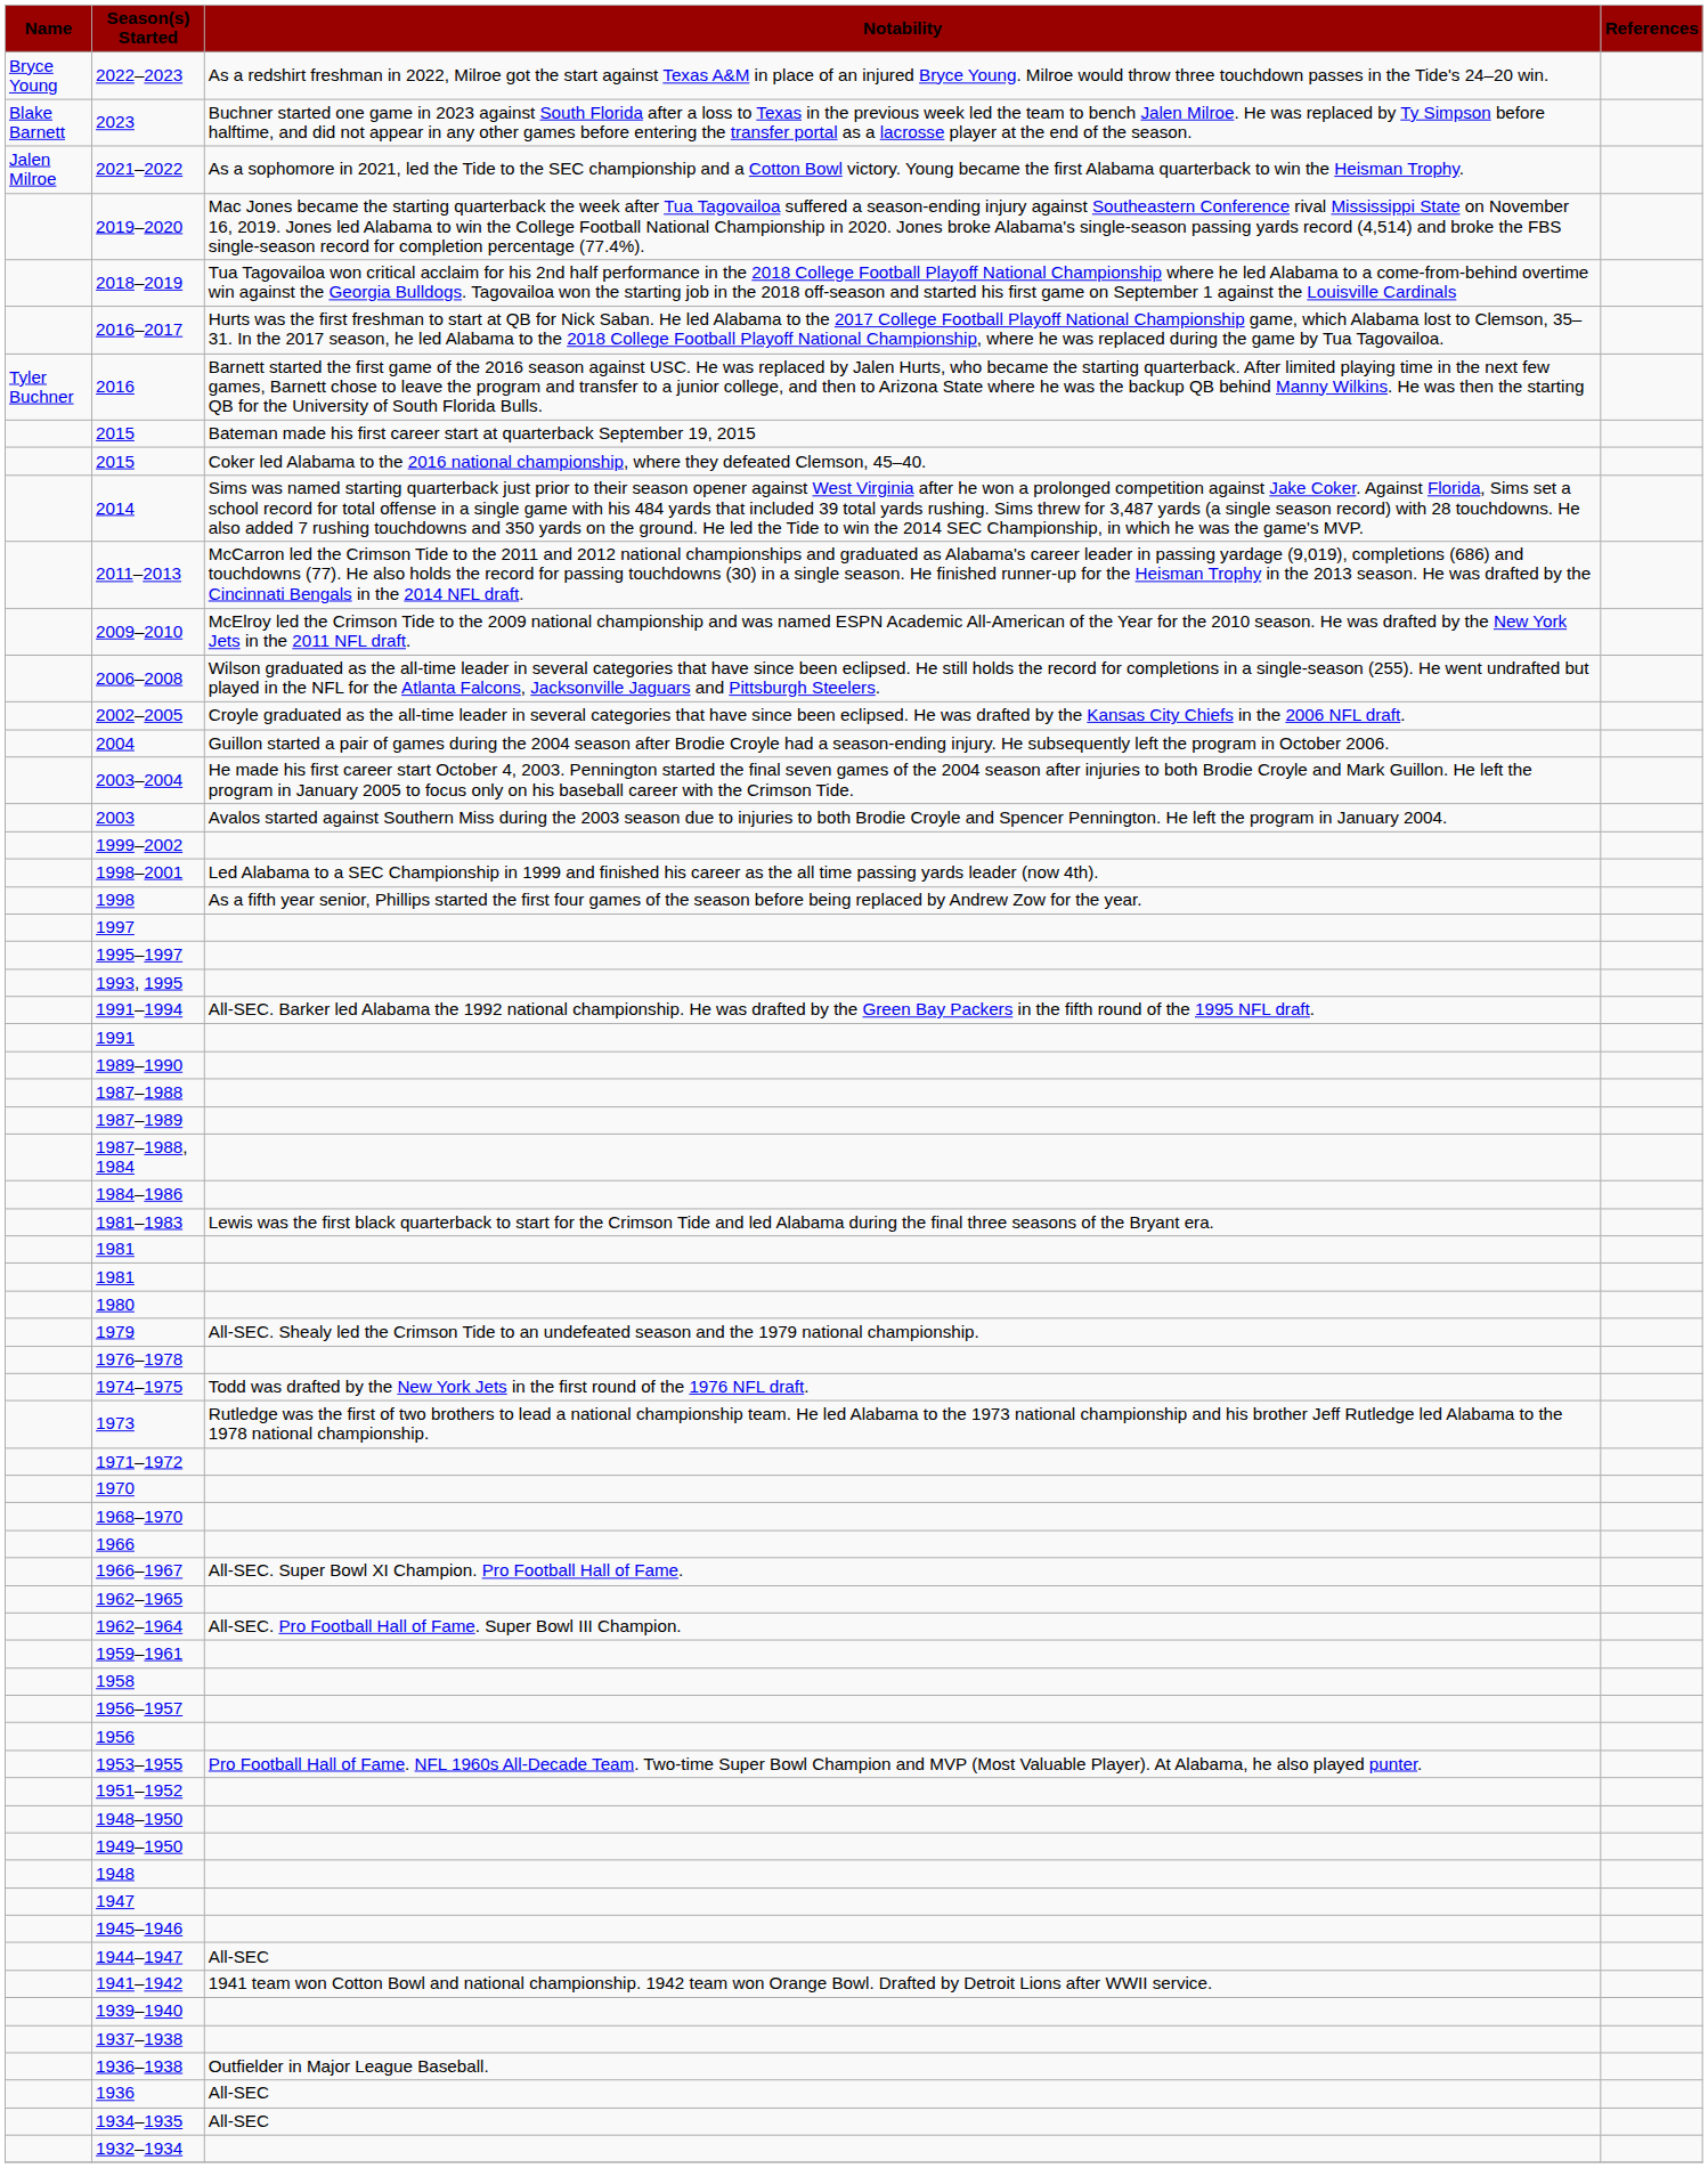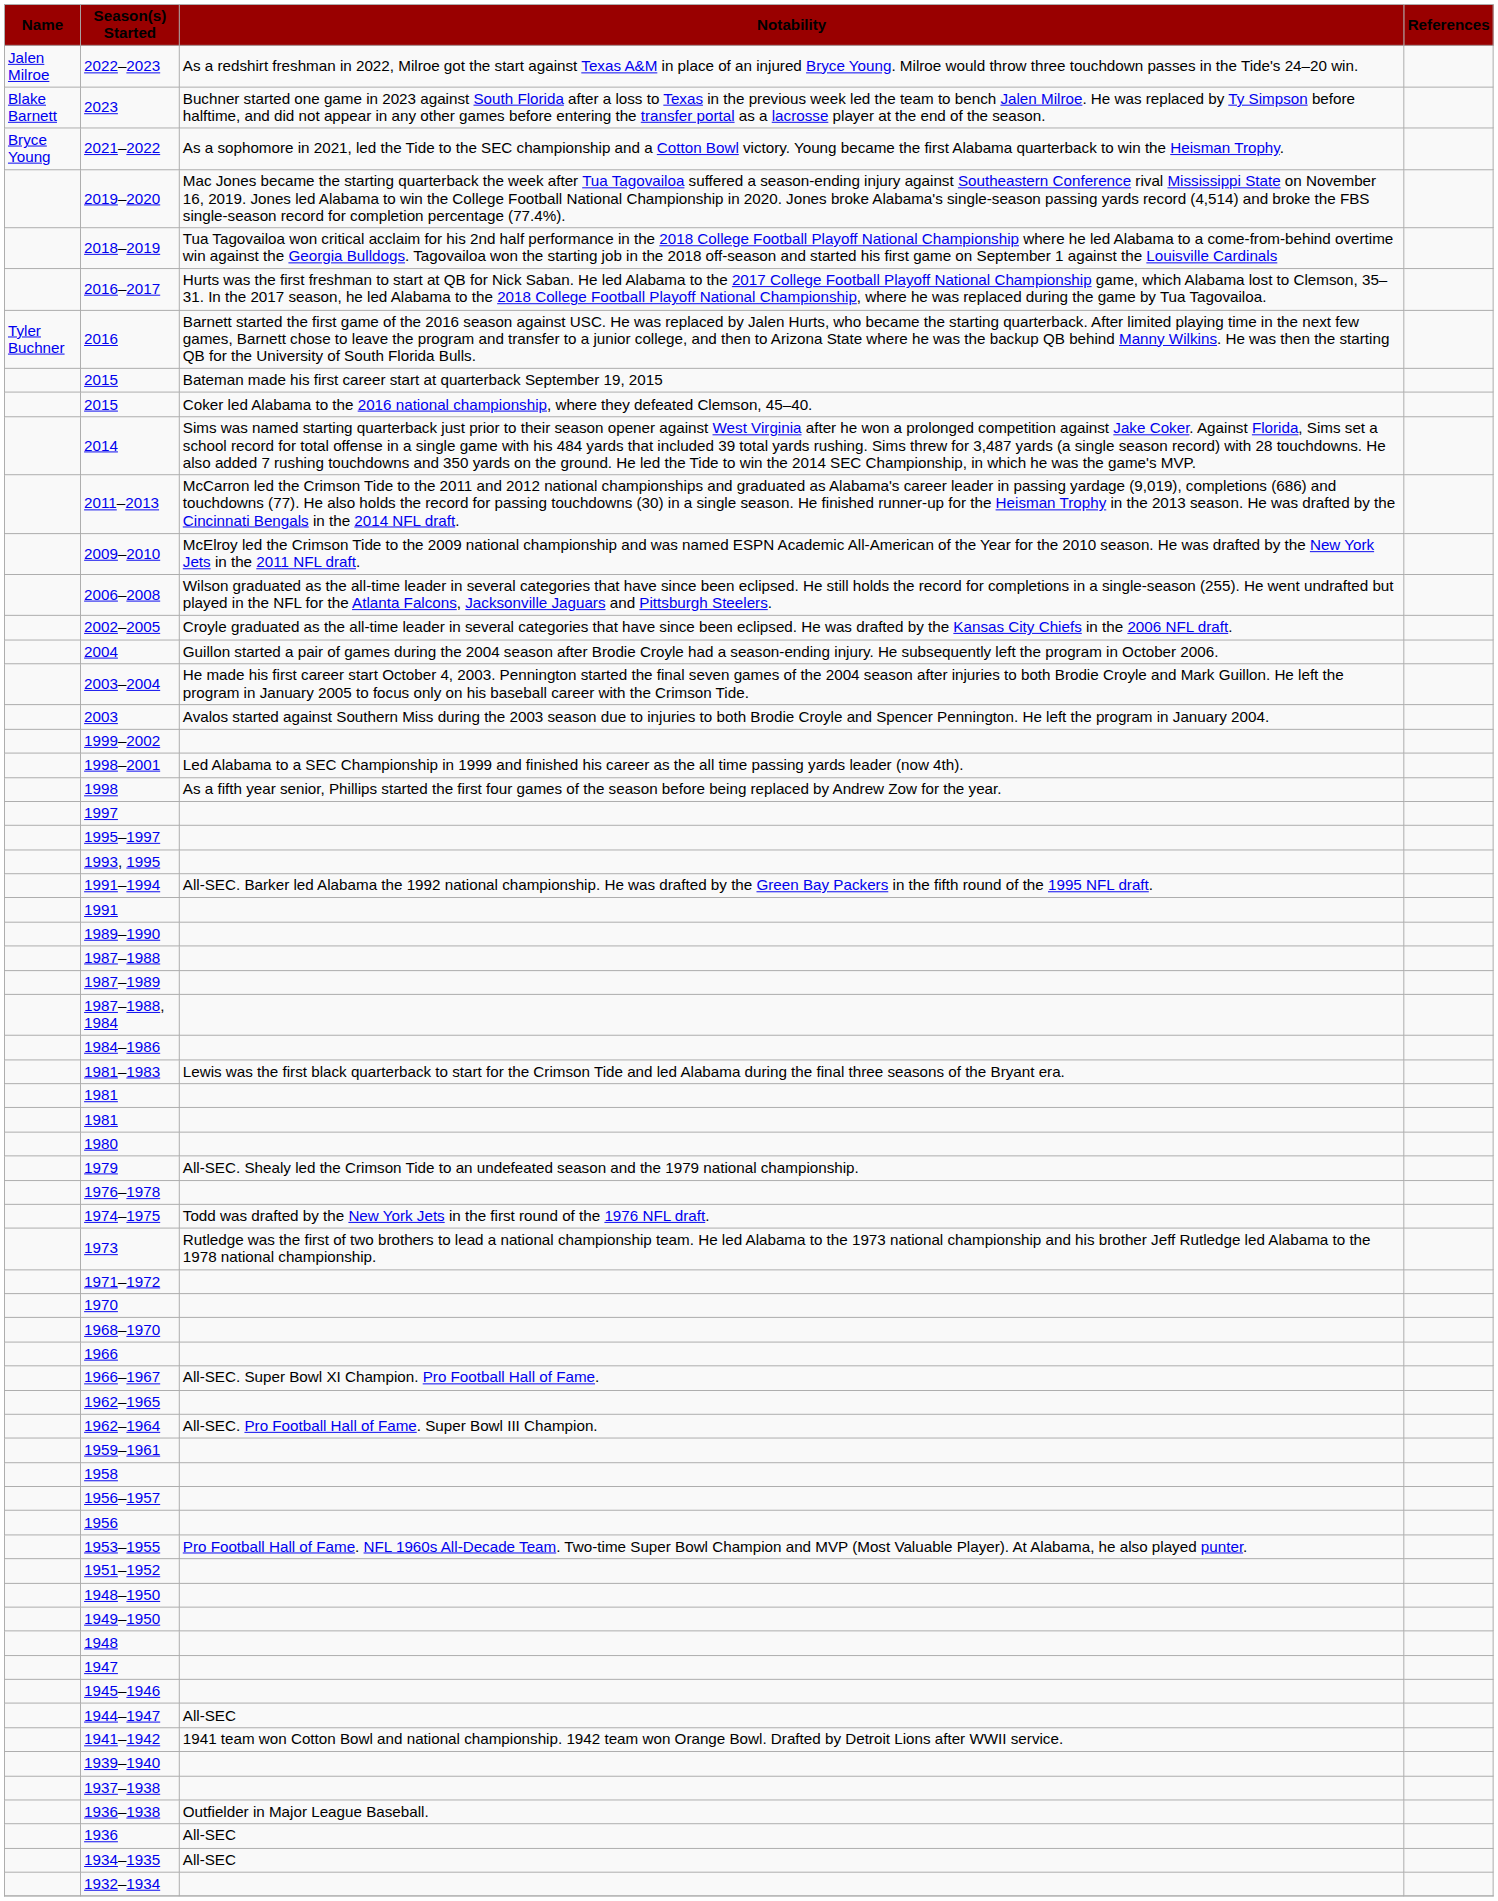2022–2023 | Name: Bryce Young -> Jalen Milroe
2021–2022 | Name: Jalen Milroe -> Bryce Young
